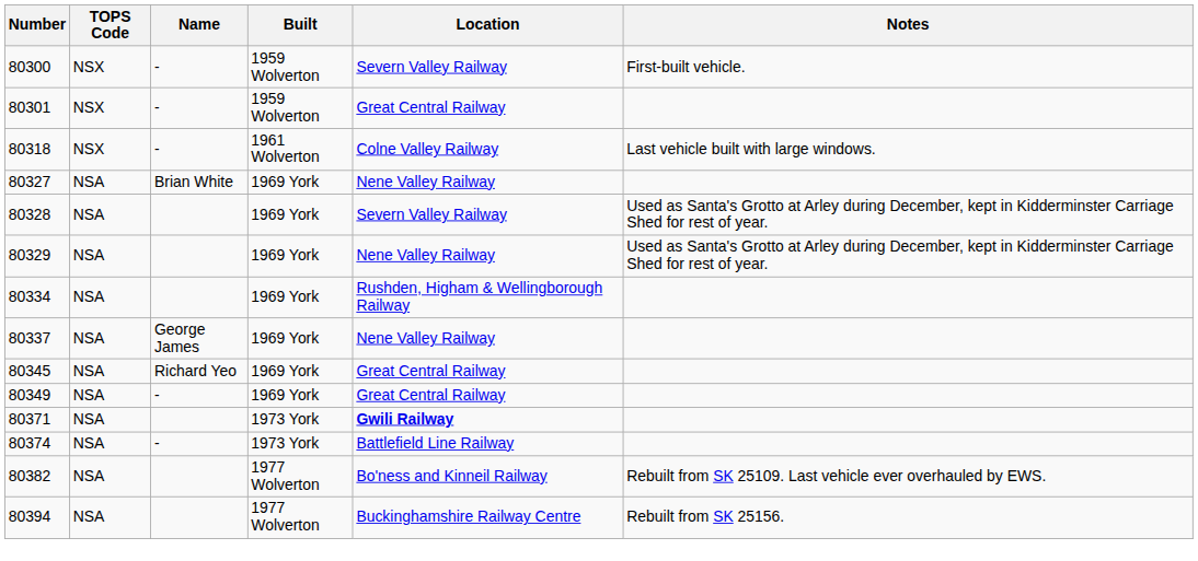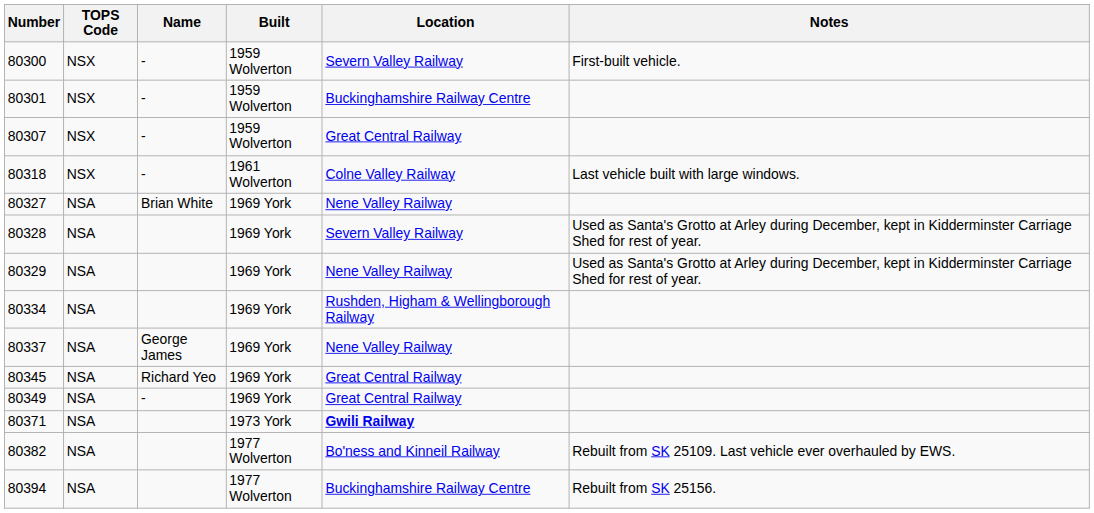80301 | Location: Great Central Railway -> Buckinghamshire Railway Centre
+ row: 80307 | NSX | - | 1959 Wolverton | Great Central Railway
- row: 80374 | NSA | - | 1973 York | Battlefield Line Railway
